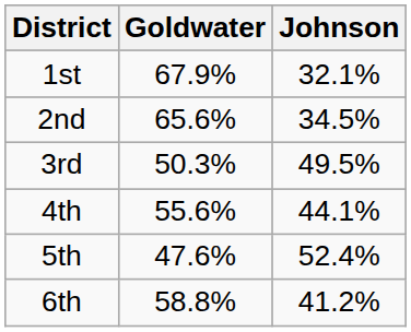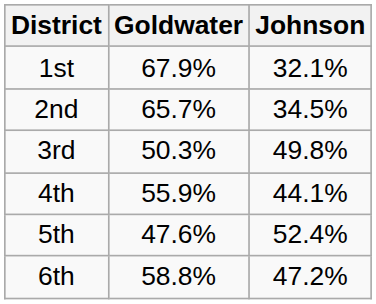2nd | Goldwater: 65.6% -> 65.7%
3rd | Johnson: 49.5% -> 49.8%
4th | Goldwater: 55.6% -> 55.9%
6th | Johnson: 41.2% -> 47.2%
